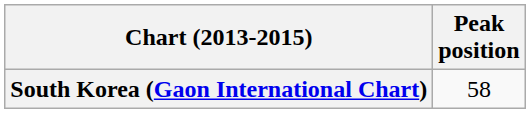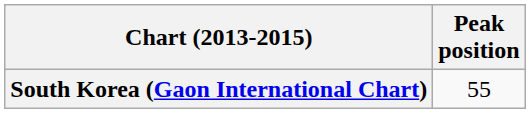South Korea (Gaon International Chart) | Peak position: 58 -> 55
